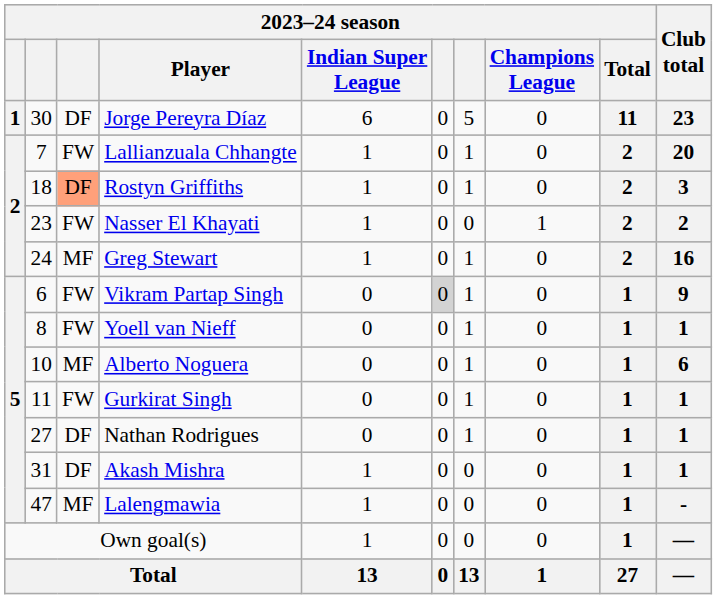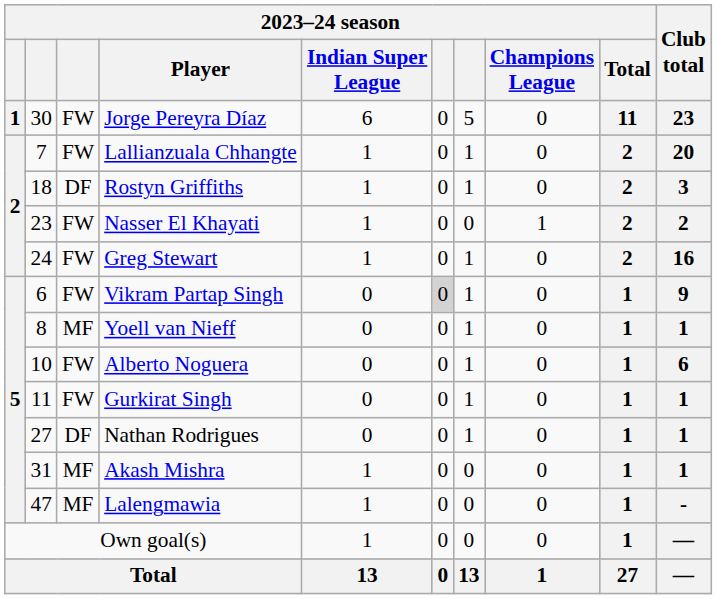Jorge Pereyra Díaz | column 3: DF -> FW
Rostyn Griffiths | column 3: lightsalmon background -> no background
Greg Stewart | column 3: MF -> FW
Yoell van Nieff | column 3: FW -> MF
Alberto Noguera | column 3: MF -> FW
Akash Mishra | column 3: DF -> MF
